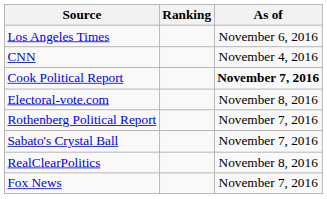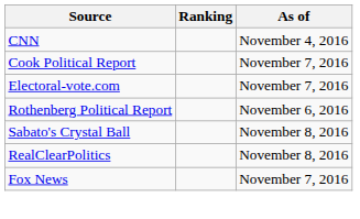- row: Los Angeles Times | November 6, 2016
Cook Political Report | As of: bold -> normal
Electoral-vote.com | As of: November 8, 2016 -> November 7, 2016
Rothenberg Political Report | As of: November 7, 2016 -> November 6, 2016
Sabato's Crystal Ball | As of: November 7, 2016 -> November 8, 2016
